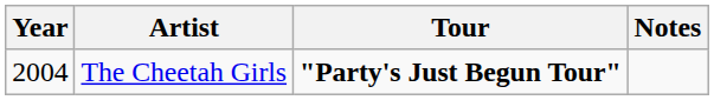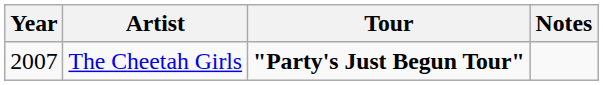The Cheetah Girls | Year: 2004 -> 2007
